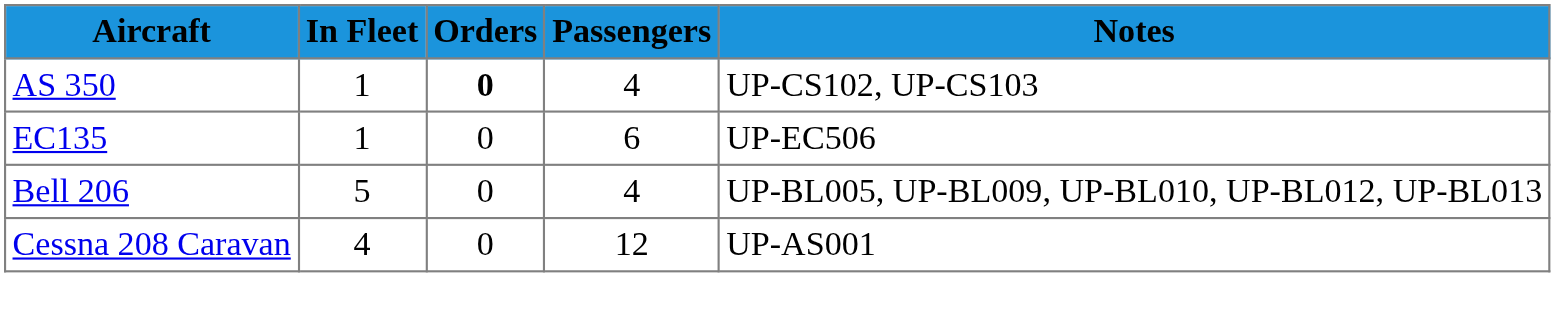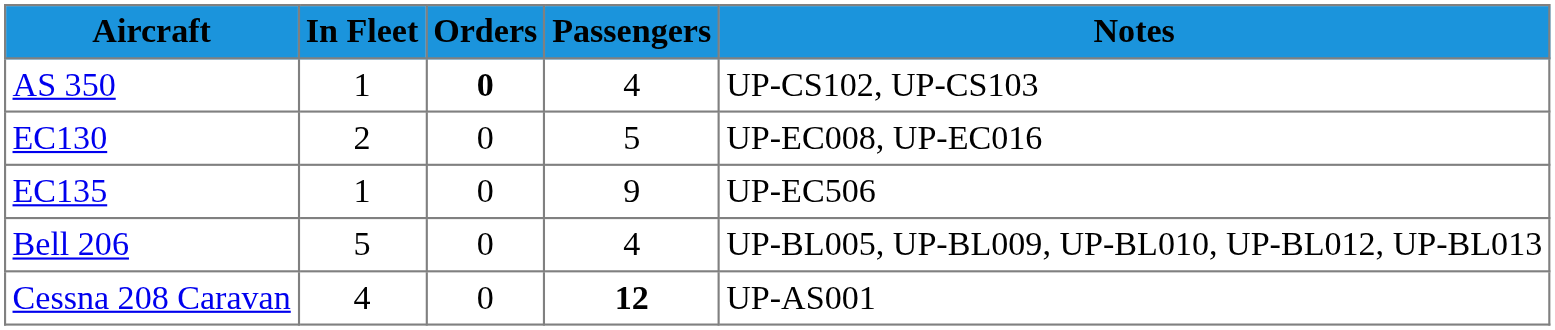+ row: EC130 | 2 | 0 | 5 | UP-EC008, UP-EC016
EC135 | Passengers: 6 -> 9
Cessna 208 Caravan | Passengers: normal -> bold
